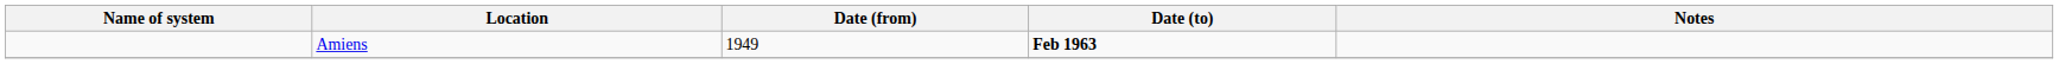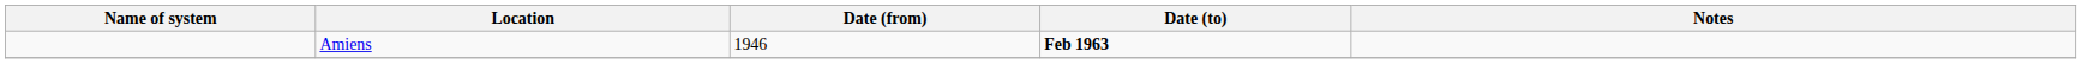Amiens | Date (from): 1949 -> 1946
